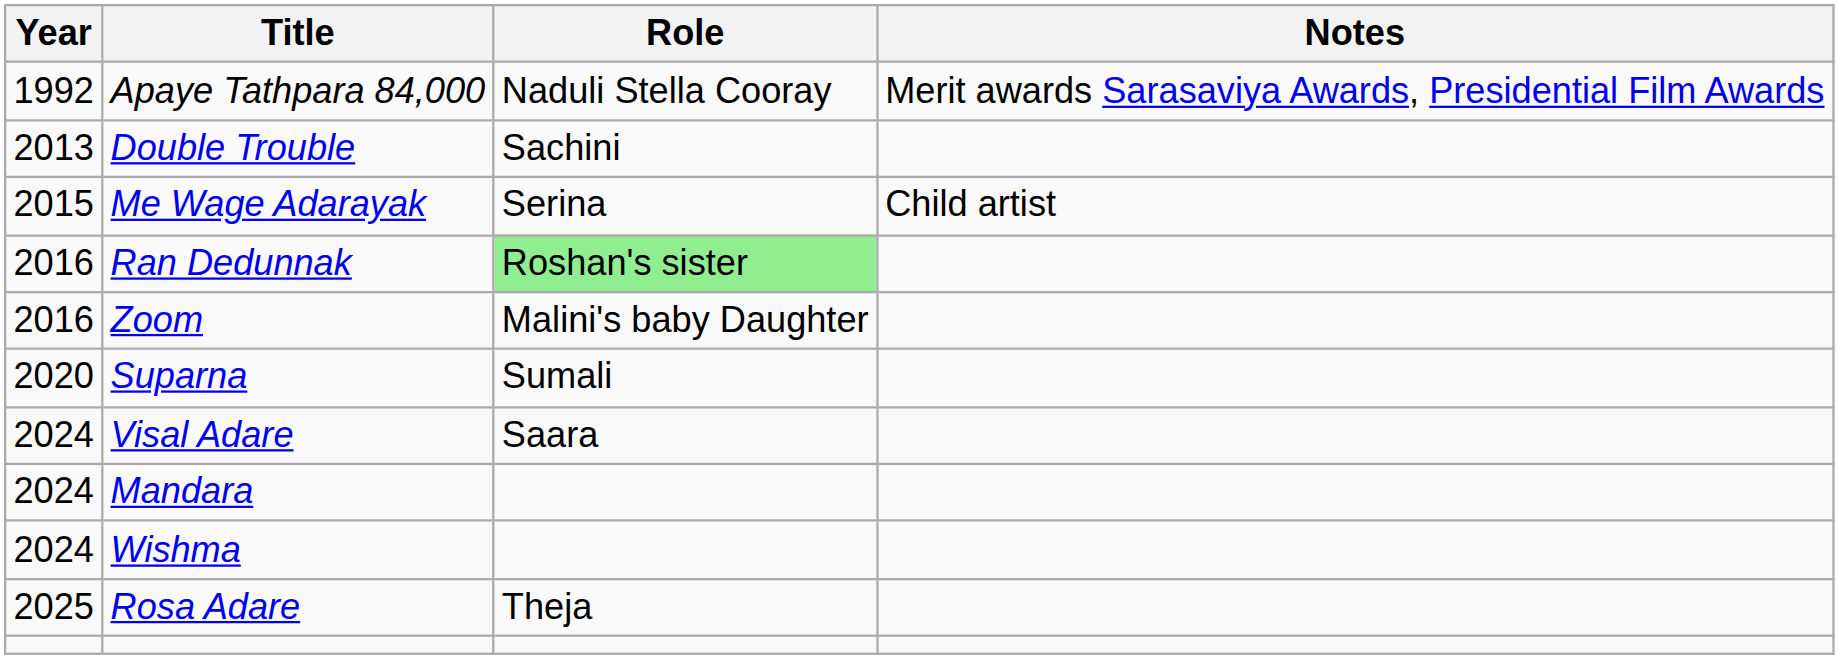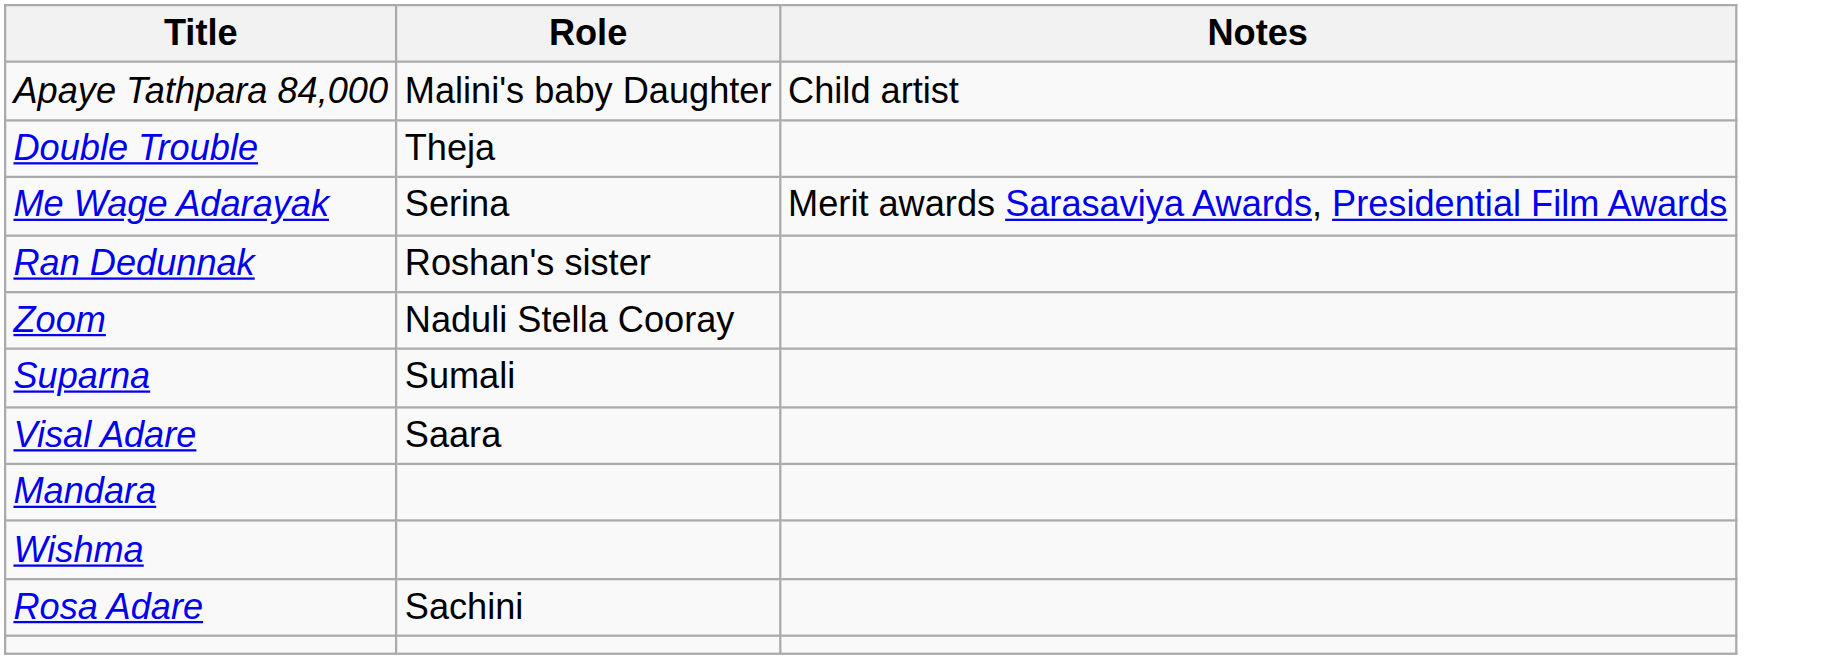- column: Year | 1992 | 2013 | 2015 | 2016 | 2016 | 2020 | 2024 | 2024 | 2024 | 2025
Apaye Tathpara 84,000 | Role: Naduli Stella Cooray -> Malini's baby Daughter
Apaye Tathpara 84,000 | Notes: Merit awards Sarasaviya Awards, Presidential Film Awards -> Child artist
Double Trouble | Role: Sachini -> Theja
Me Wage Adarayak | Notes: Child artist -> Merit awards Sarasaviya Awards, Presidential Film Awards
Ran Dedunnak | Role: lightgreen background -> no background
Zoom | Role: Malini's baby Daughter -> Naduli Stella Cooray
Rosa Adare | Role: Theja -> Sachini
